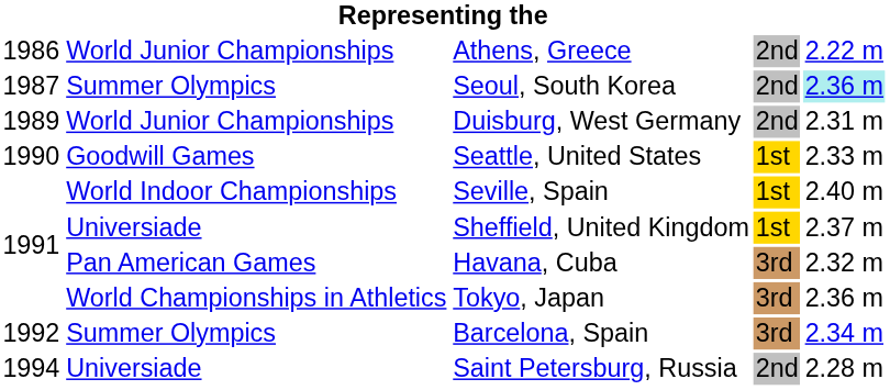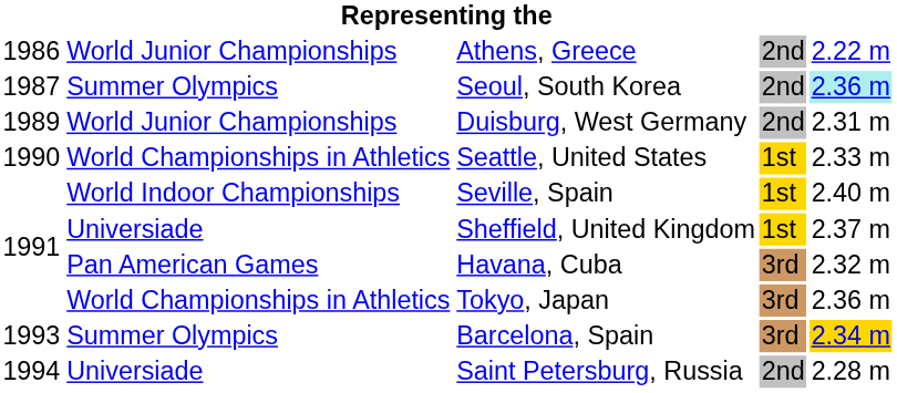Seattle, United States | column 2: Goodwill Games -> World Championships in Athletics
Barcelona, Spain | column 1: 1992 -> 1993
Barcelona, Spain | column 5: no background -> gold background
